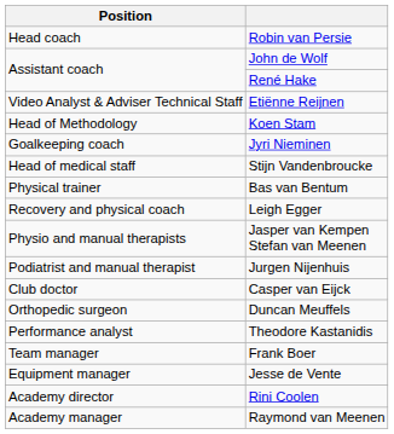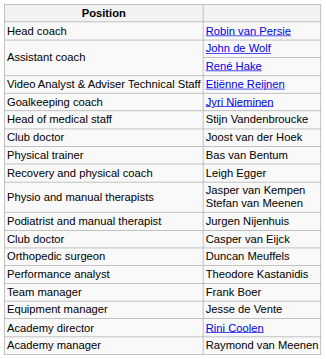- row: Head of Methodology | Koen Stam
+ row: Club doctor | Joost van der Hoek
